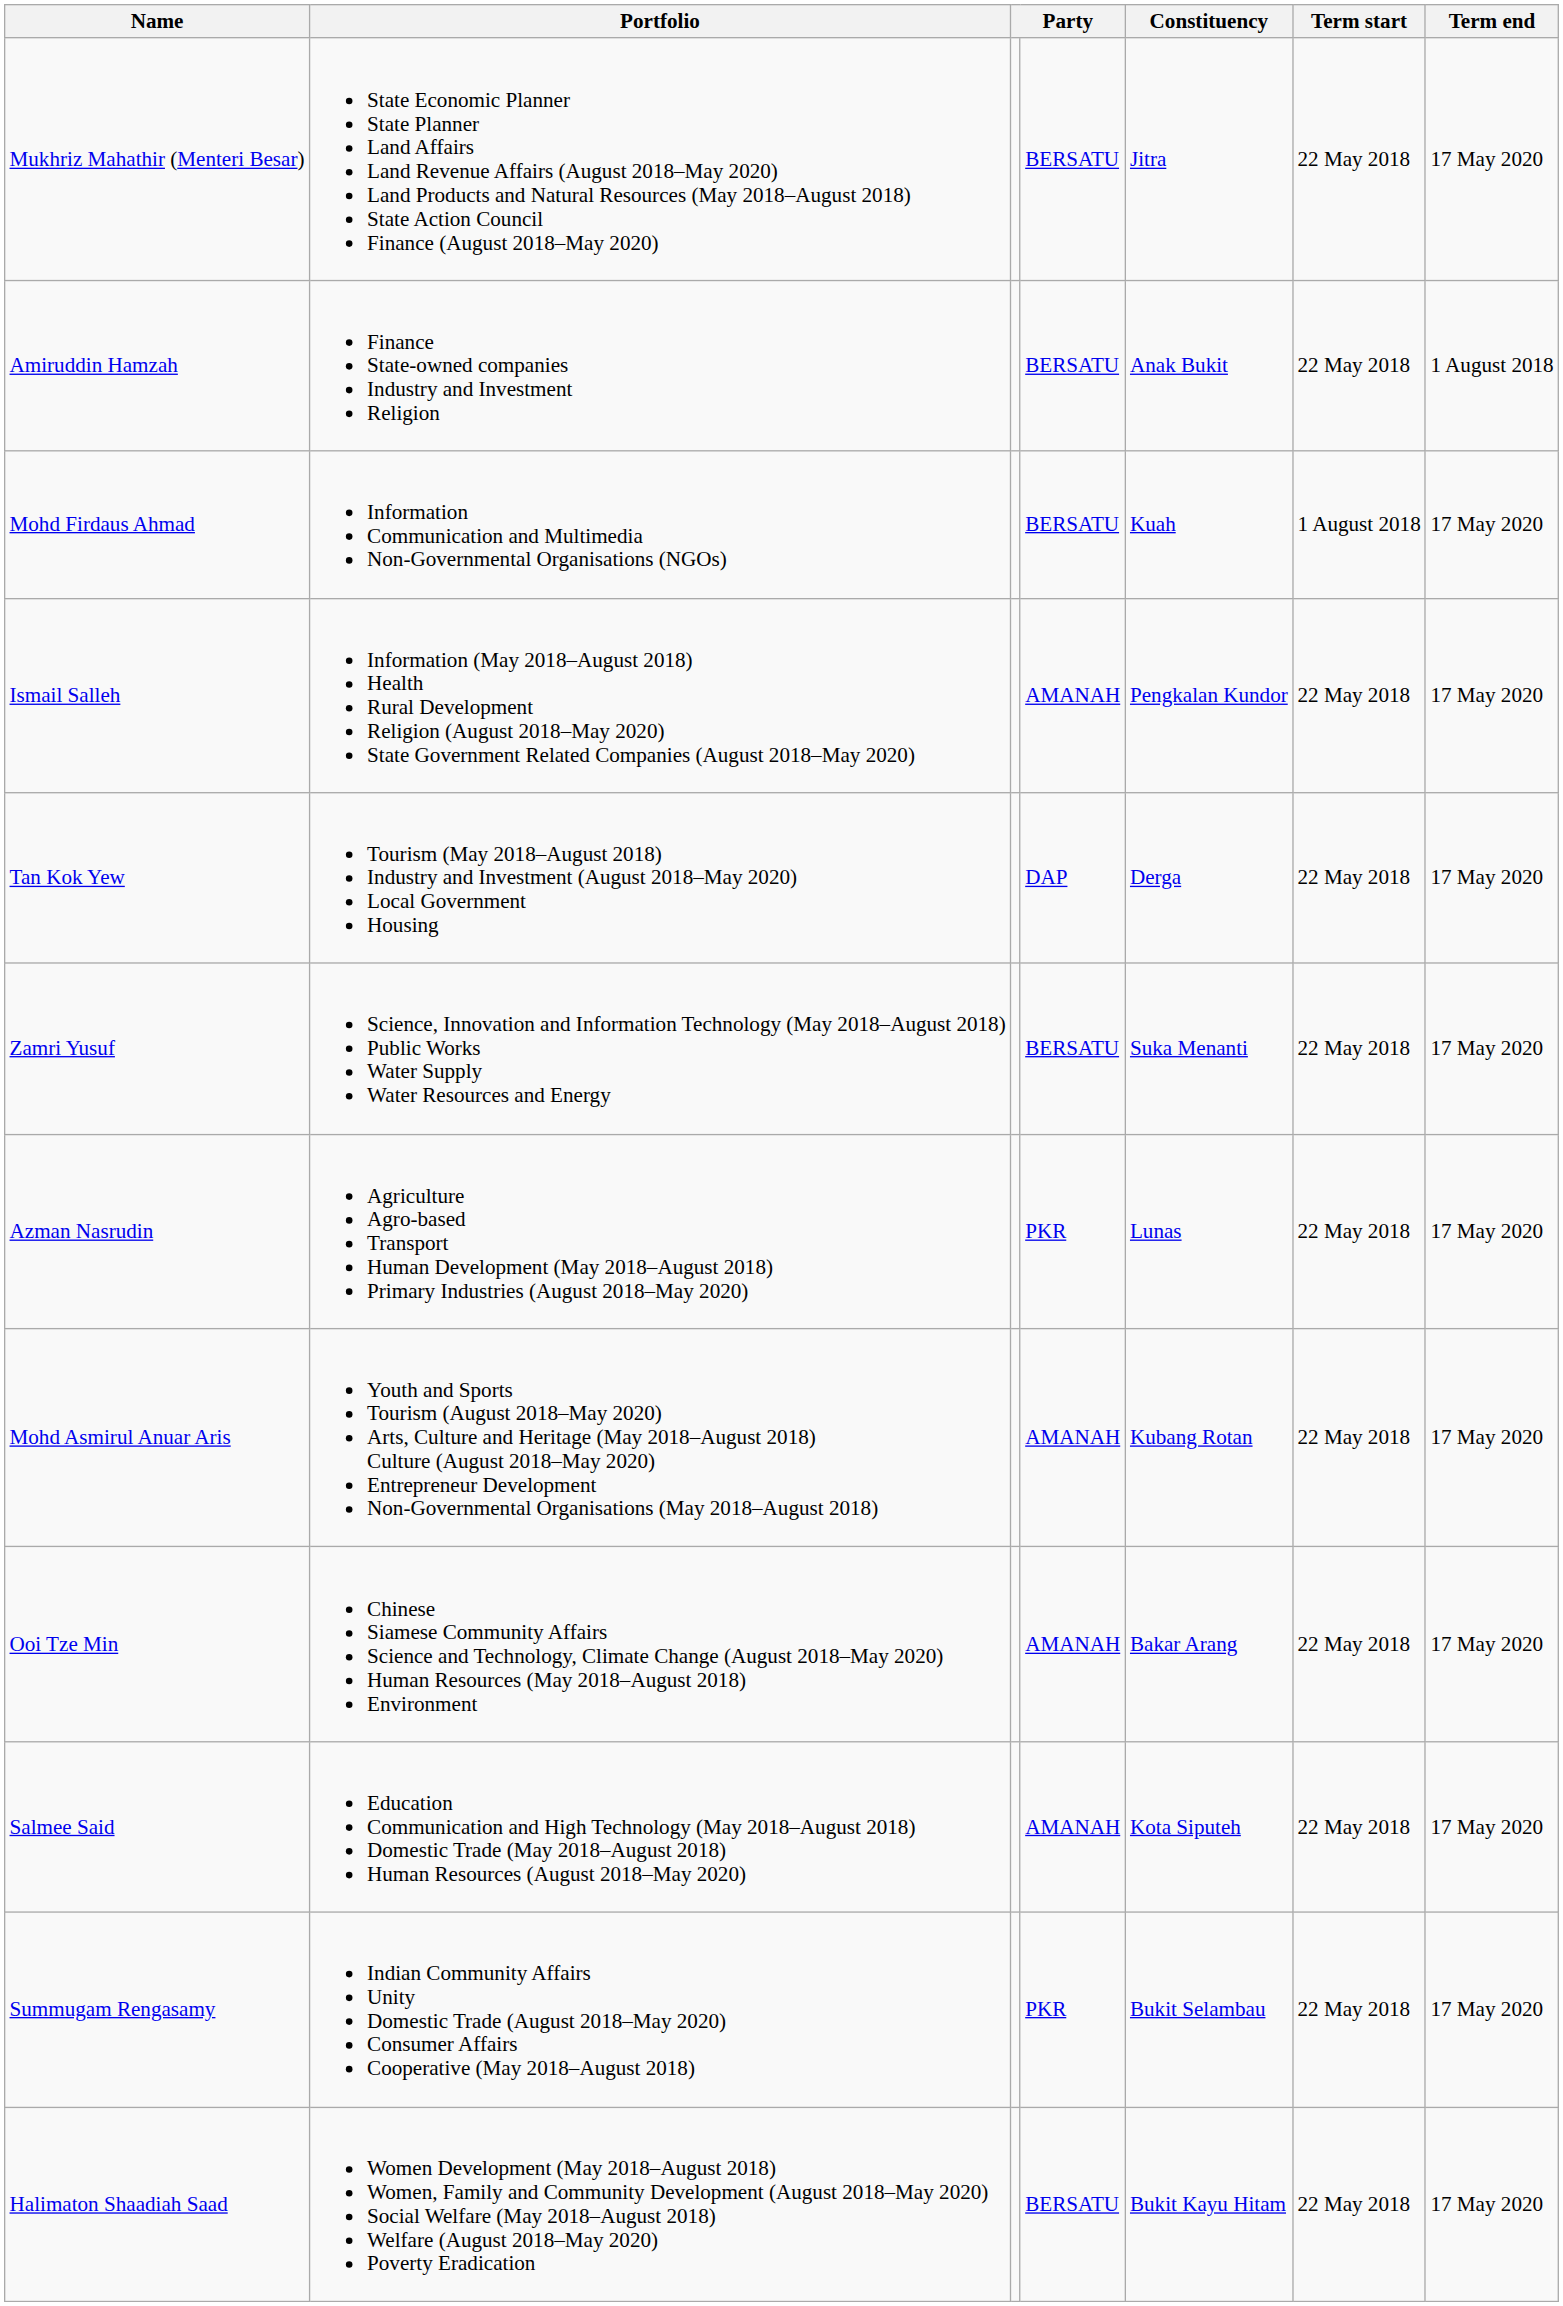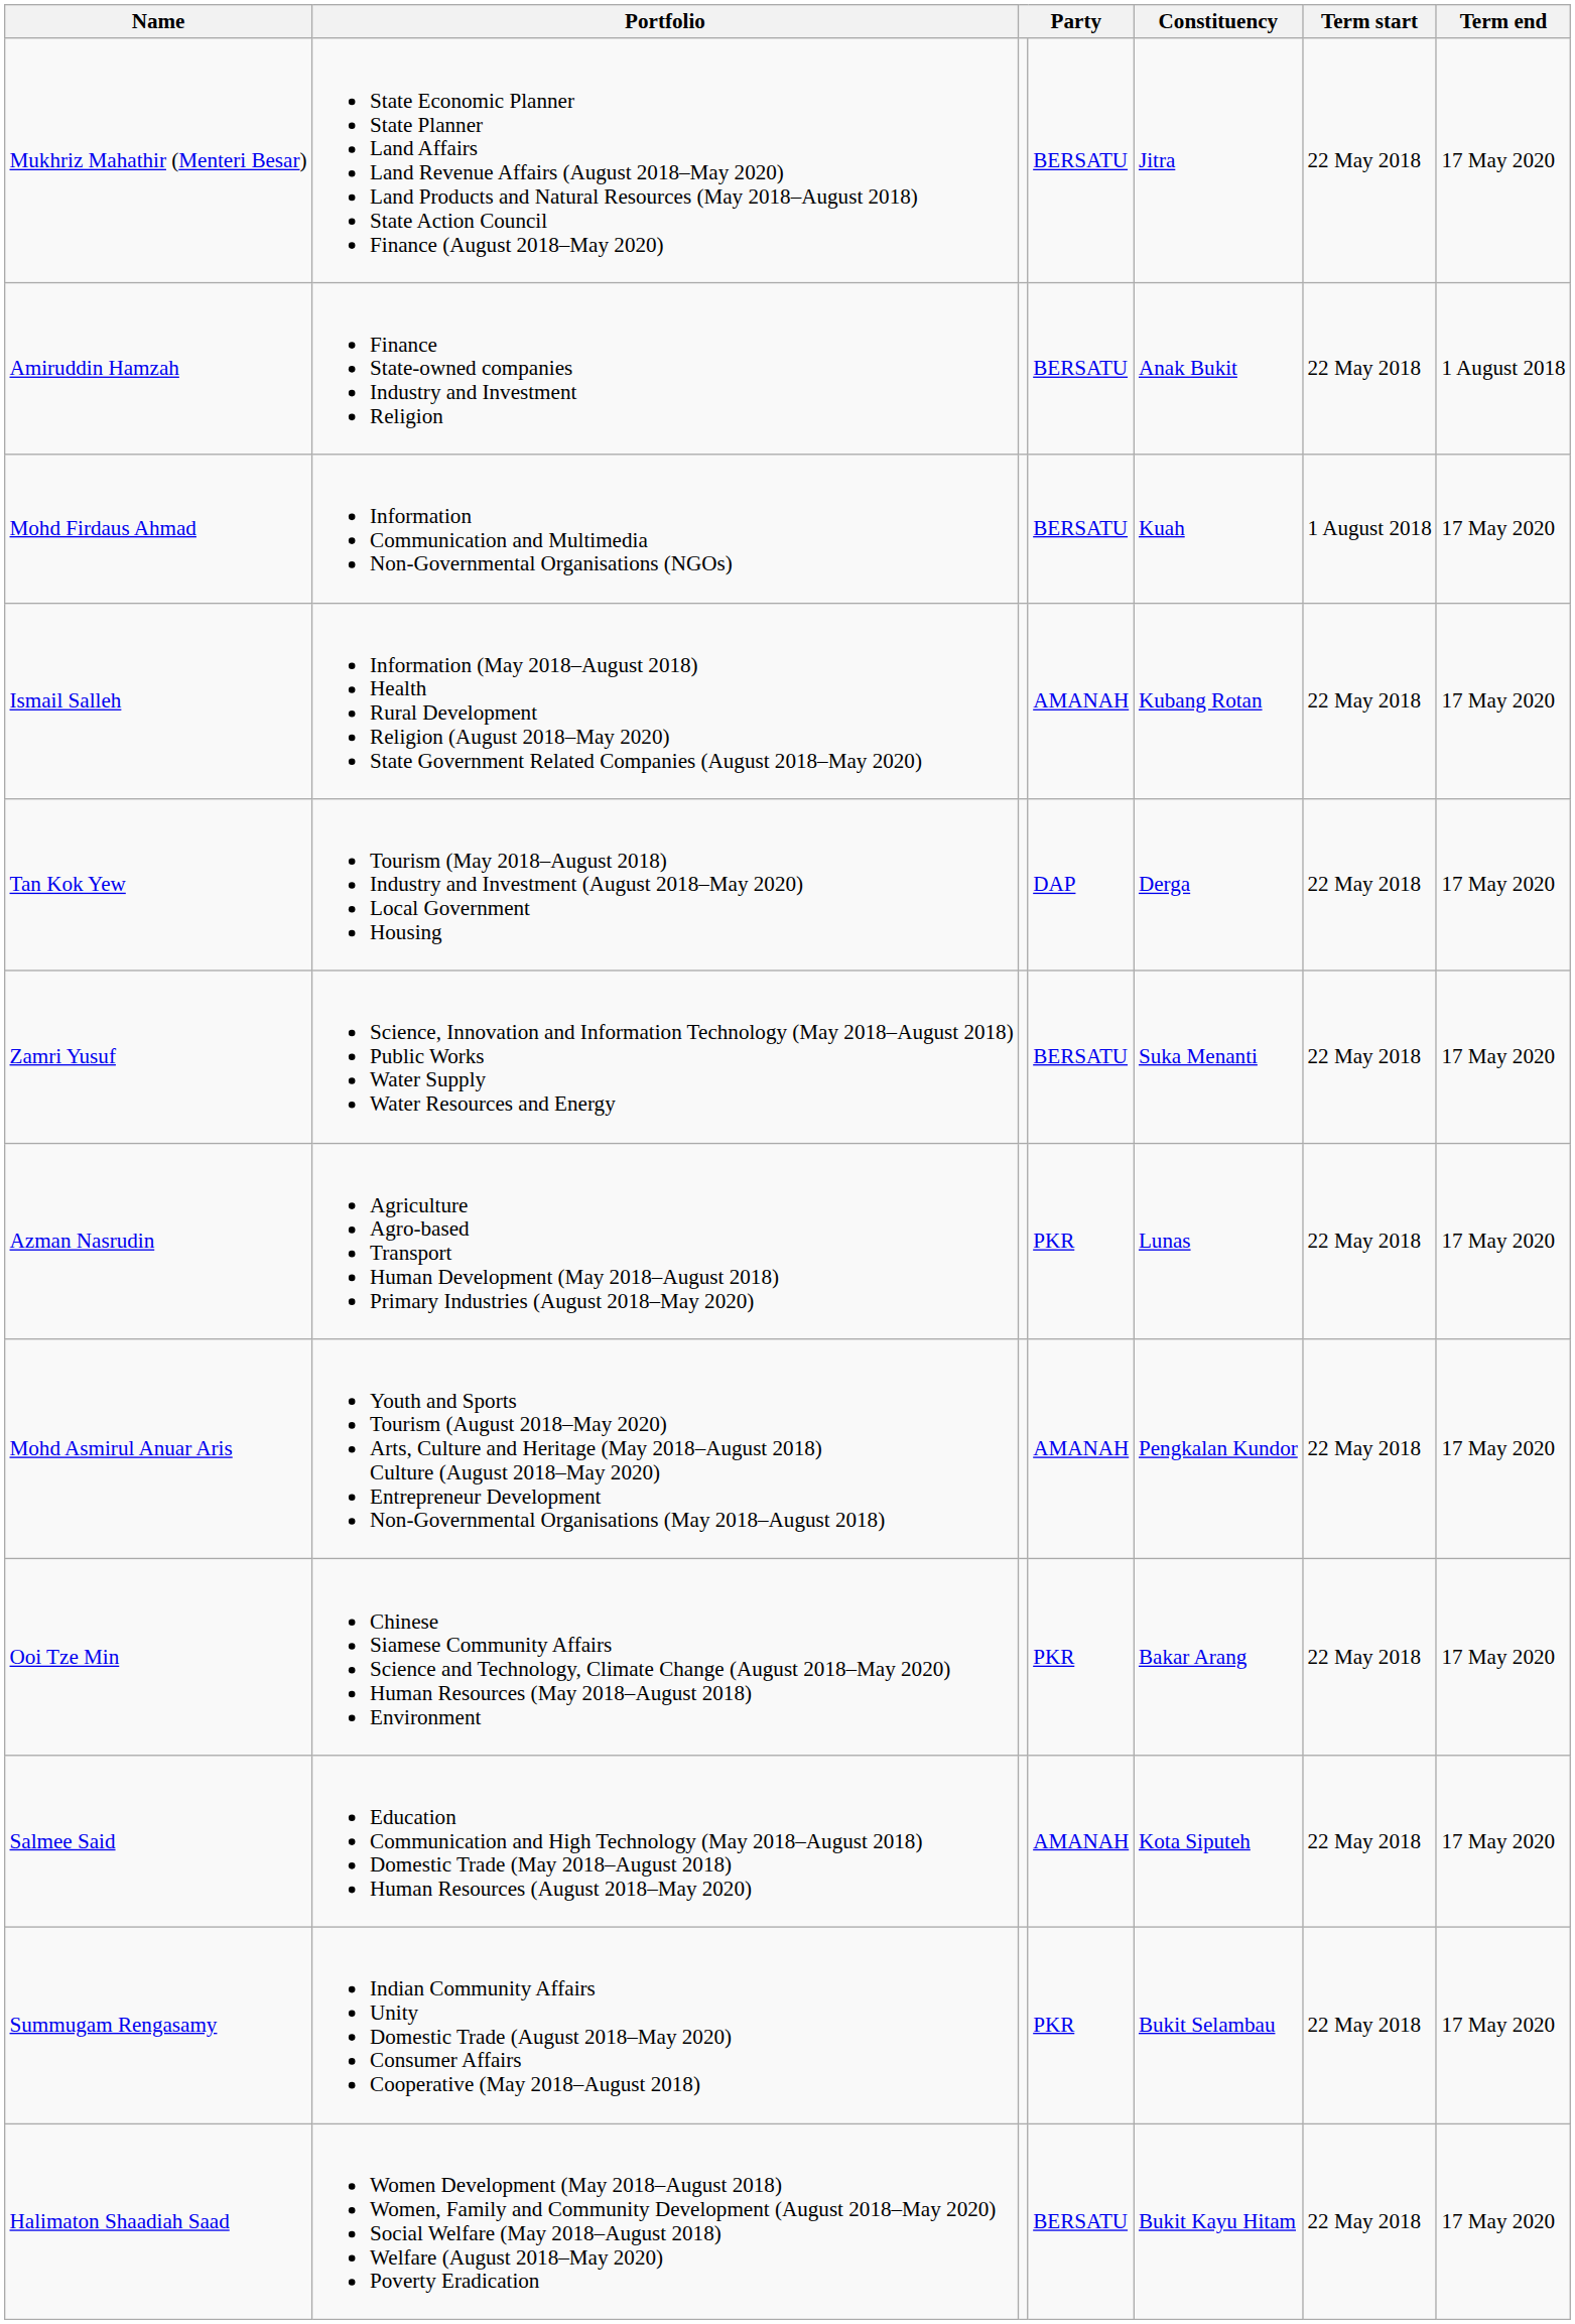Ismail Salleh | Constituency: Pengkalan Kundor -> Kubang Rotan
Mohd Asmirul Anuar Aris | Constituency: Kubang Rotan -> Pengkalan Kundor
Ooi Tze Min | column 4: AMANAH -> PKR
